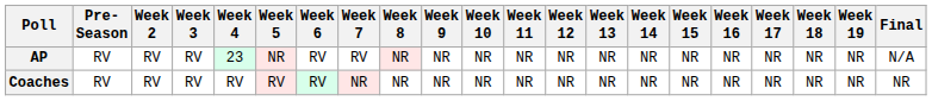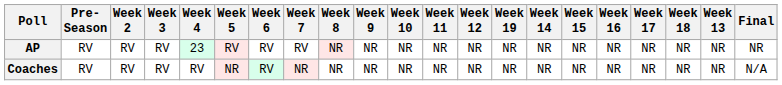columns swapped: Week 13 <-> Week 19
AP | Week 5: NR -> RV
AP | Final: N/A -> NR
Coaches | Week 5: RV -> NR
Coaches | Final: NR -> N/A
